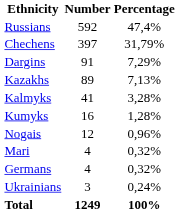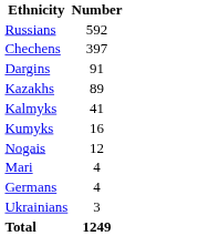- column: Percentage | 47,4% | 31,79% | 7,29% | 7,13% | 3,28% | 1,28% | 0,96% | 0,32% | 0,32% | 0,24% | 100%
